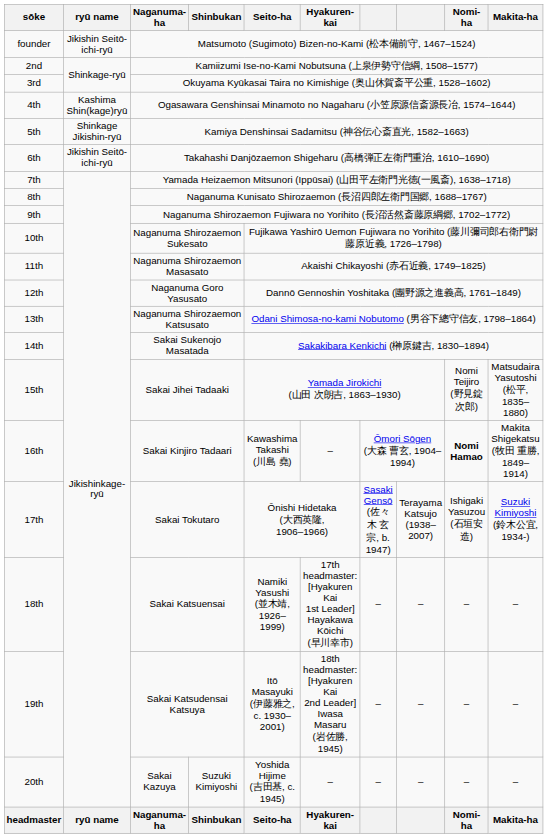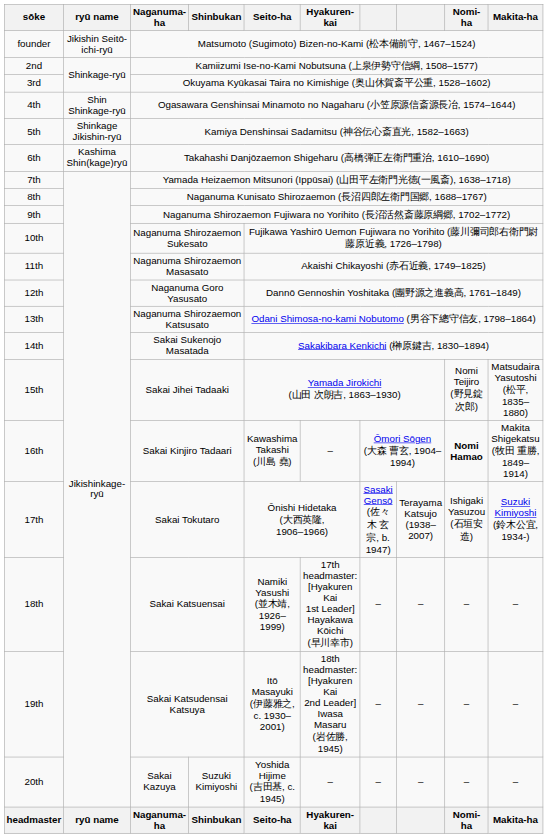4th | ryū name: Kashima Shin(kage)ryū -> Shin Shinkage-ryū
6th | ryū name: Jikishin Seitō-ichi-ryū -> Kashima Shin(kage)ryū
